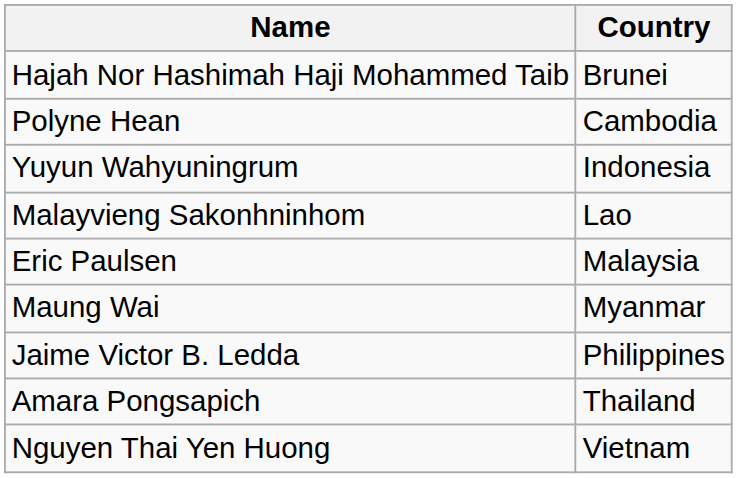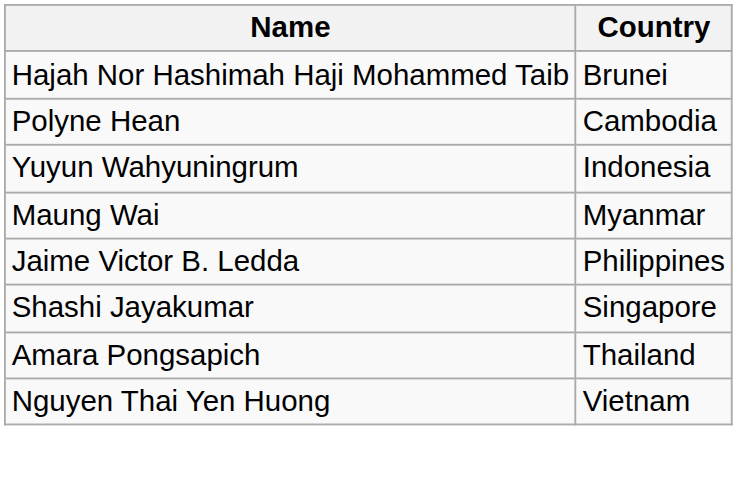- row: Malayvieng Sakonhninhom | Lao
- row: Eric Paulsen | Malaysia
+ row: Shashi Jayakumar | Singapore
